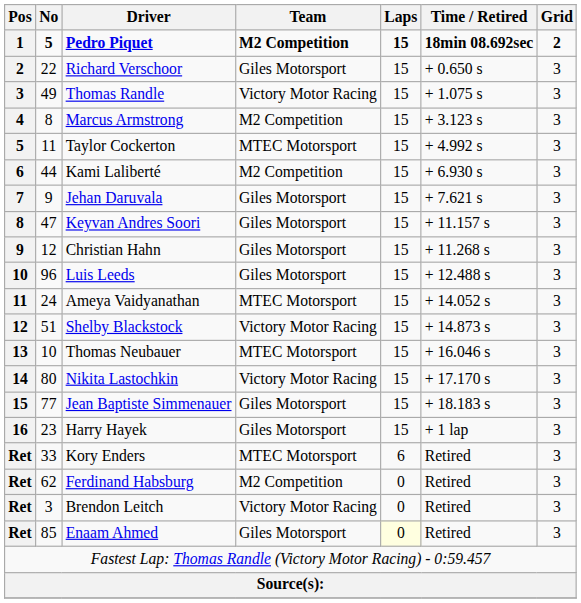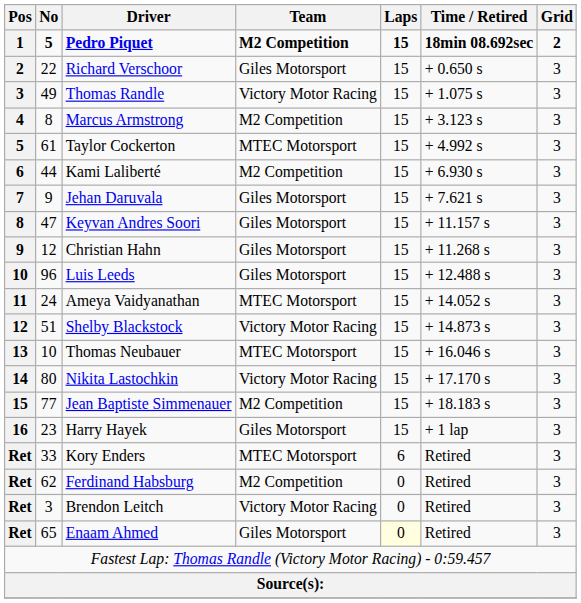Taylor Cockerton | No: 11 -> 61
Jean Baptiste Simmenauer | Team: Giles Motorsport -> M2 Competition
Enaam Ahmed | No: 85 -> 65
